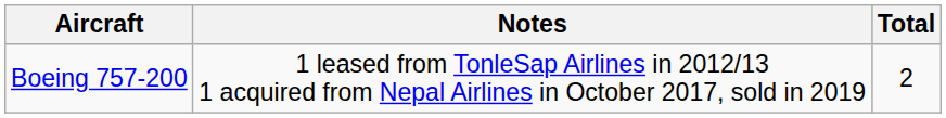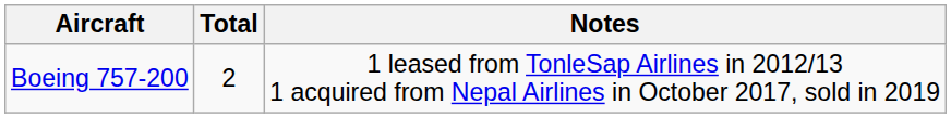columns swapped: Total <-> Notes
